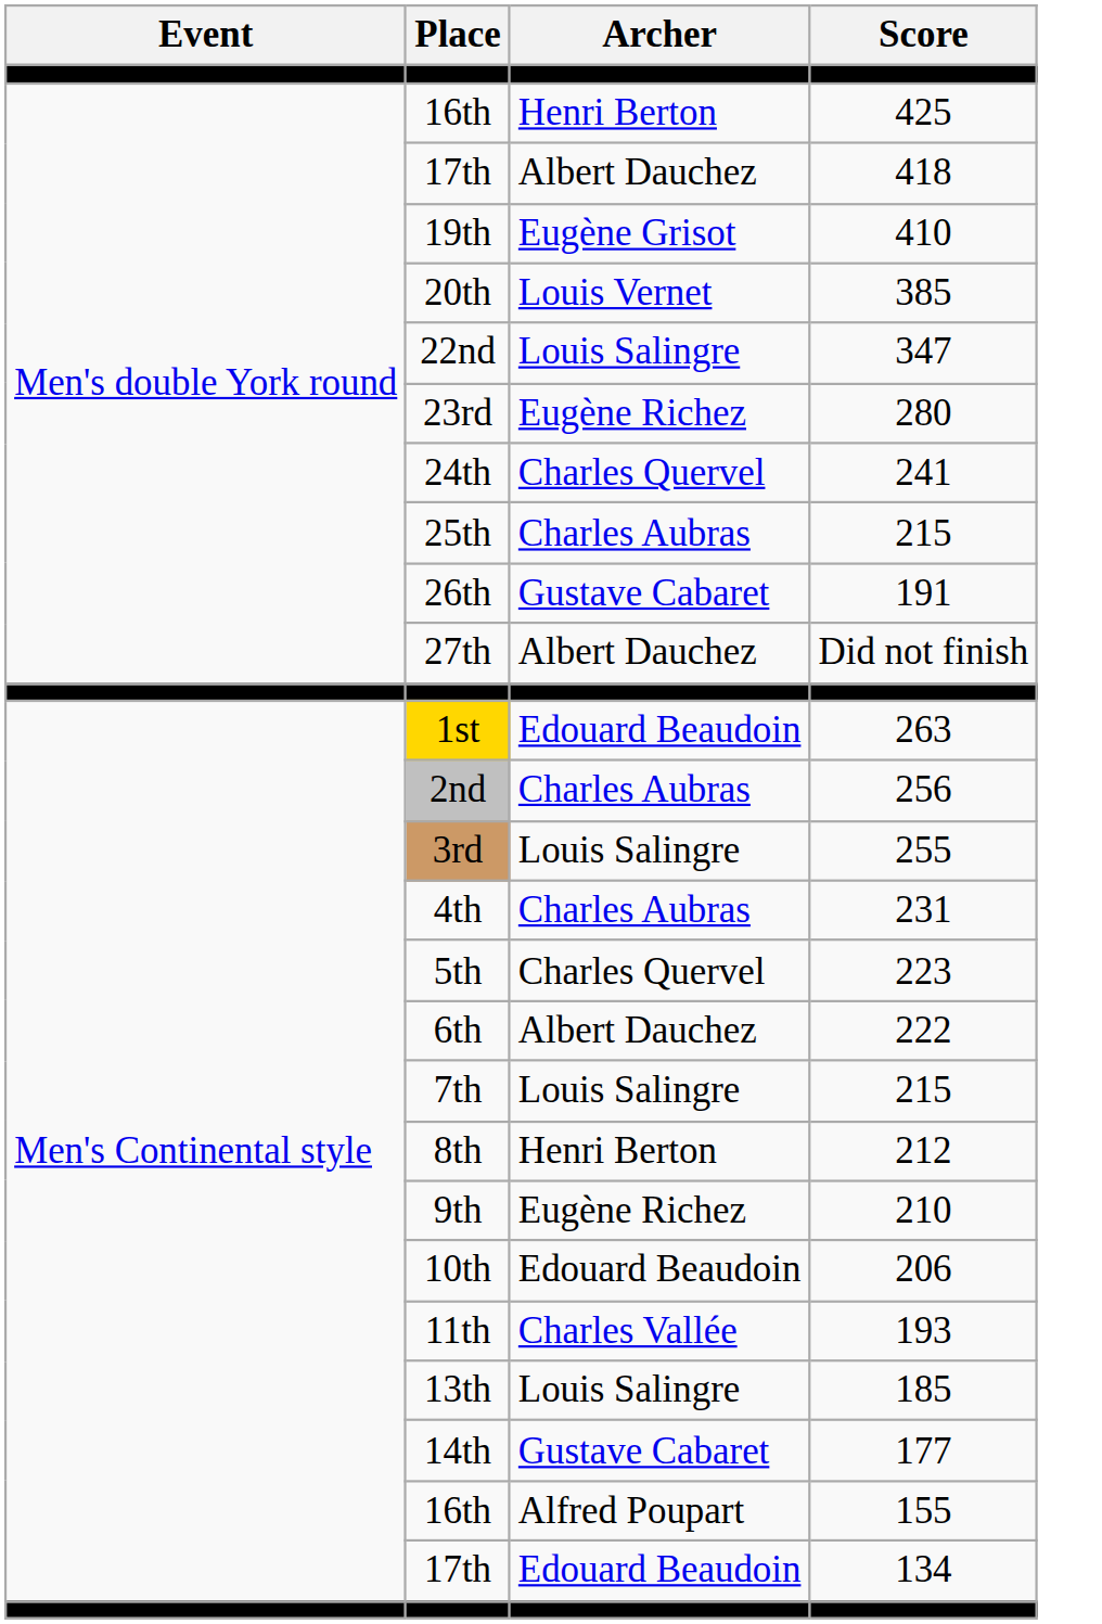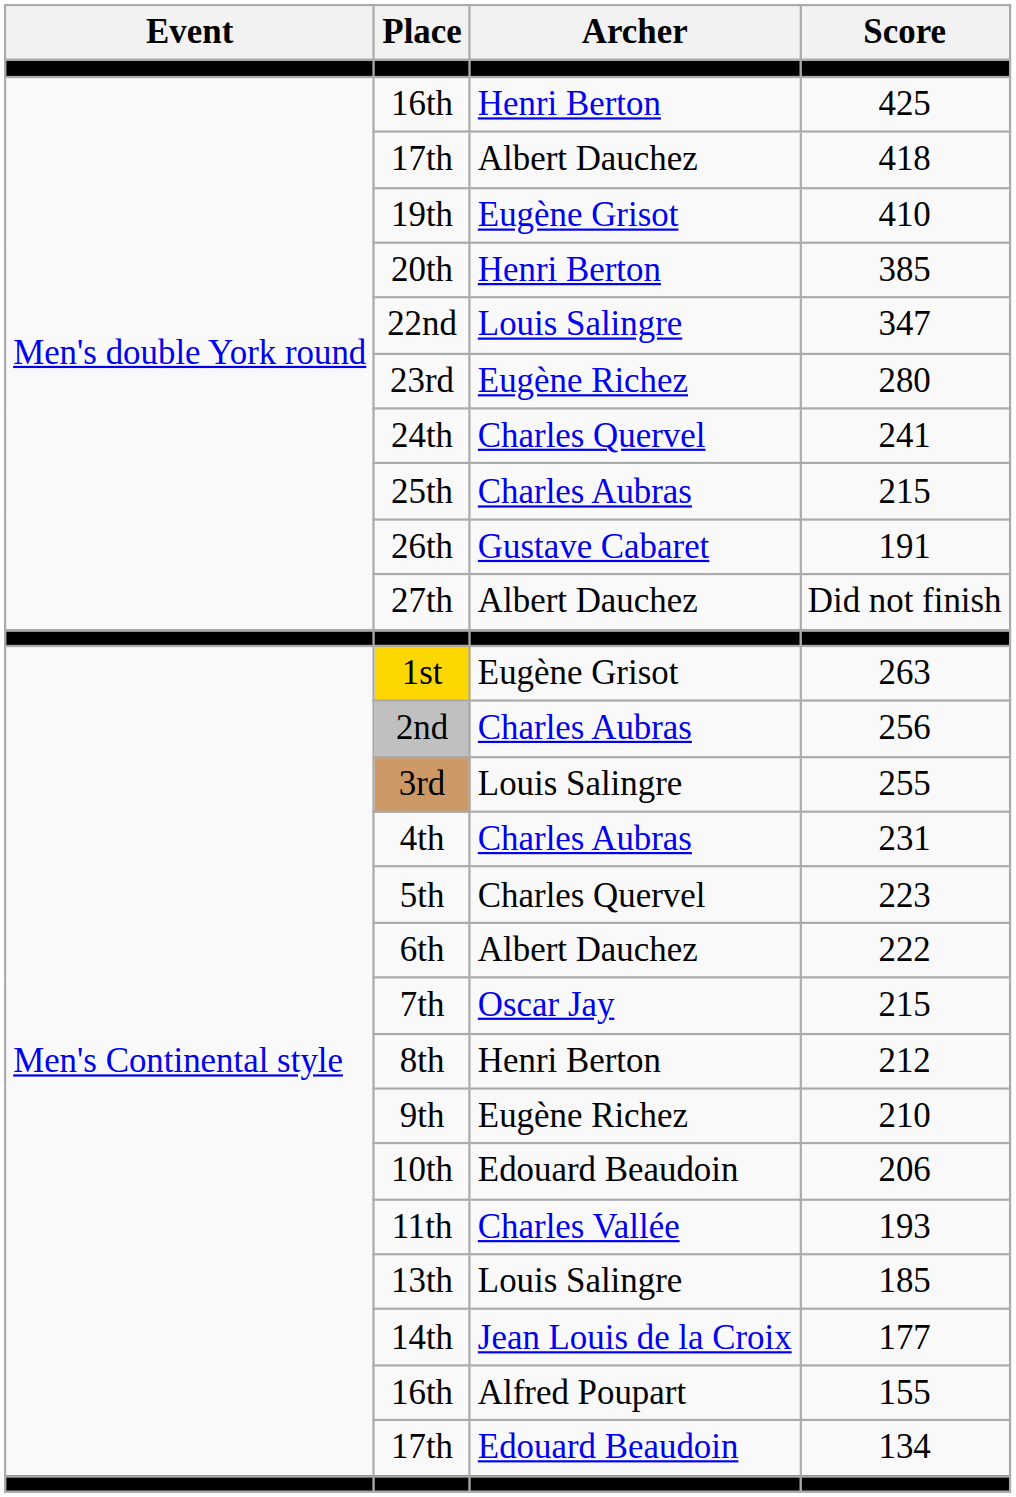385 | Archer: Louis Vernet -> Henri Berton
263 | Archer: Edouard Beaudoin -> Eugène Grisot
7th / 215 | Archer: Louis Salingre -> Oscar Jay
177 | Archer: Gustave Cabaret -> Jean Louis de la Croix
